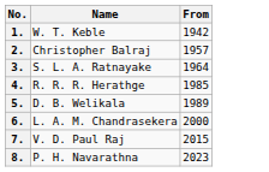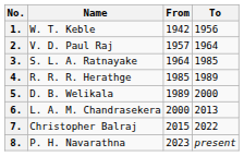+ column: To | 1956 | 1964 | 1985 | 1989 | 2000 | 2013 | 2022 | present
2. | Name: Christopher Balraj -> V. D. Paul Raj
7. | Name: V. D. Paul Raj -> Christopher Balraj
